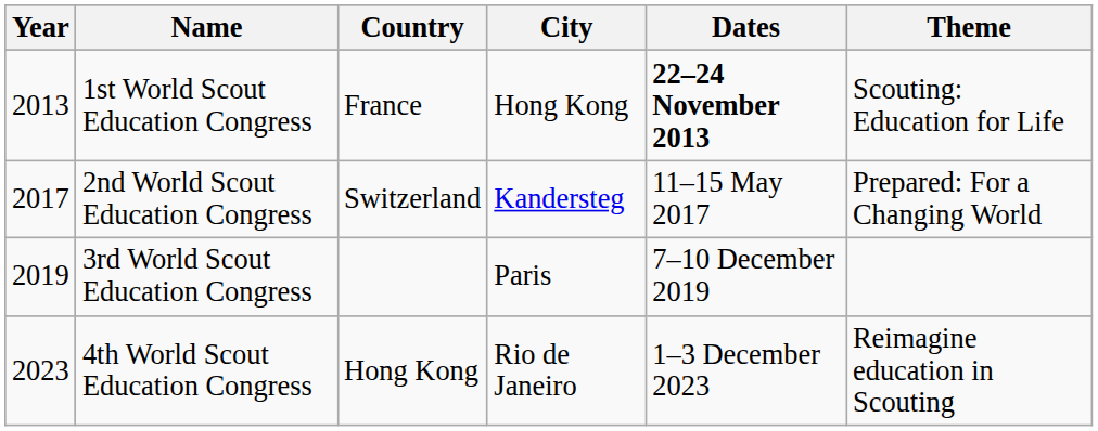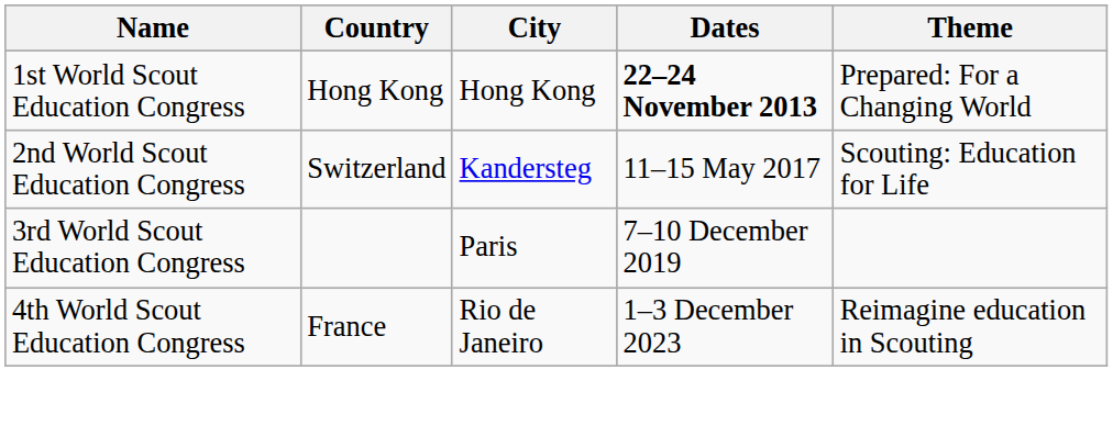- column: Year | 2013 | 2017 | 2019 | 2023
1st World Scout Education Congress | Country: France -> Hong Kong
1st World Scout Education Congress | Theme: Scouting: Education for Life -> Prepared: For a Changing World
2nd World Scout Education Congress | Theme: Prepared: For a Changing World -> Scouting: Education for Life
4th World Scout Education Congress | Country: Hong Kong -> France
